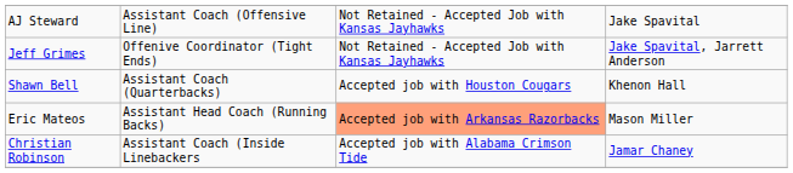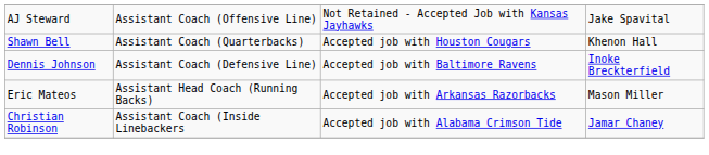- row: Jeff Grimes | Offenive Coordinator (Tight Ends) | Not Retained - Accepted Job with Kansas Jayhawks | Jake Spavital, Jarrett Anderson
+ row: Dennis Johnson | Assistant Coach (Defensive Line) | Accepted job with Baltimore Ravens | Inoke Breckterfield
Eric Mateos | column 3: lightsalmon background -> no background
